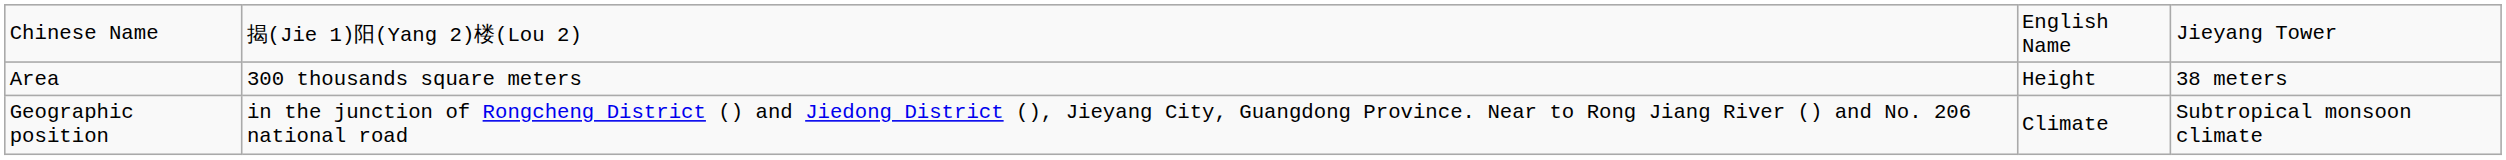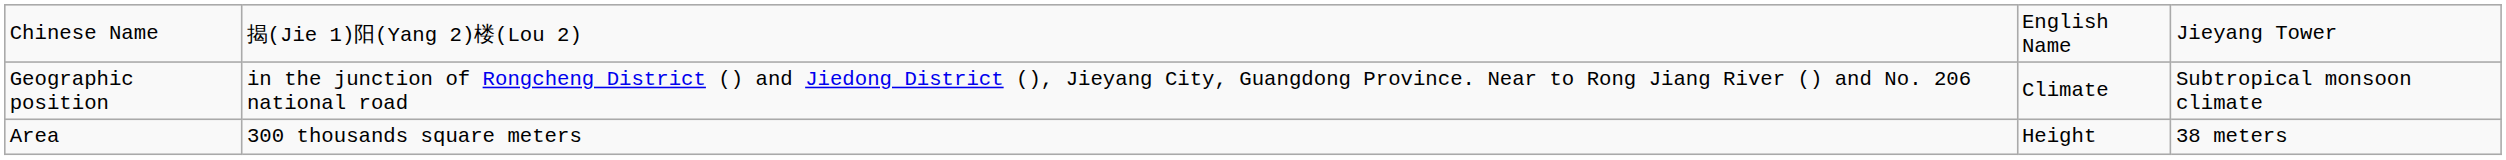rows swapped: Geographic position <-> Area
